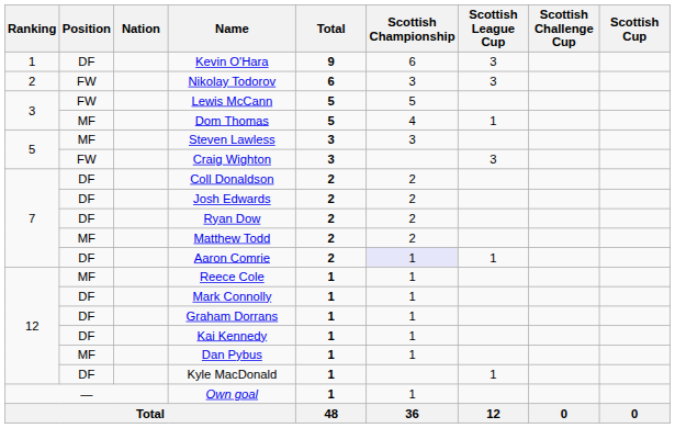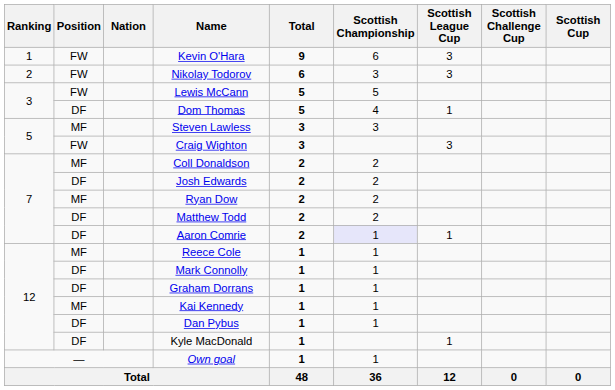Kevin O'Hara | Position: DF -> FW
Dom Thomas | Position: MF -> DF
Coll Donaldson | Position: DF -> MF
Ryan Dow | Position: DF -> MF
Matthew Todd | Position: MF -> DF
Kai Kennedy | Position: DF -> MF
Dan Pybus | Position: MF -> DF
